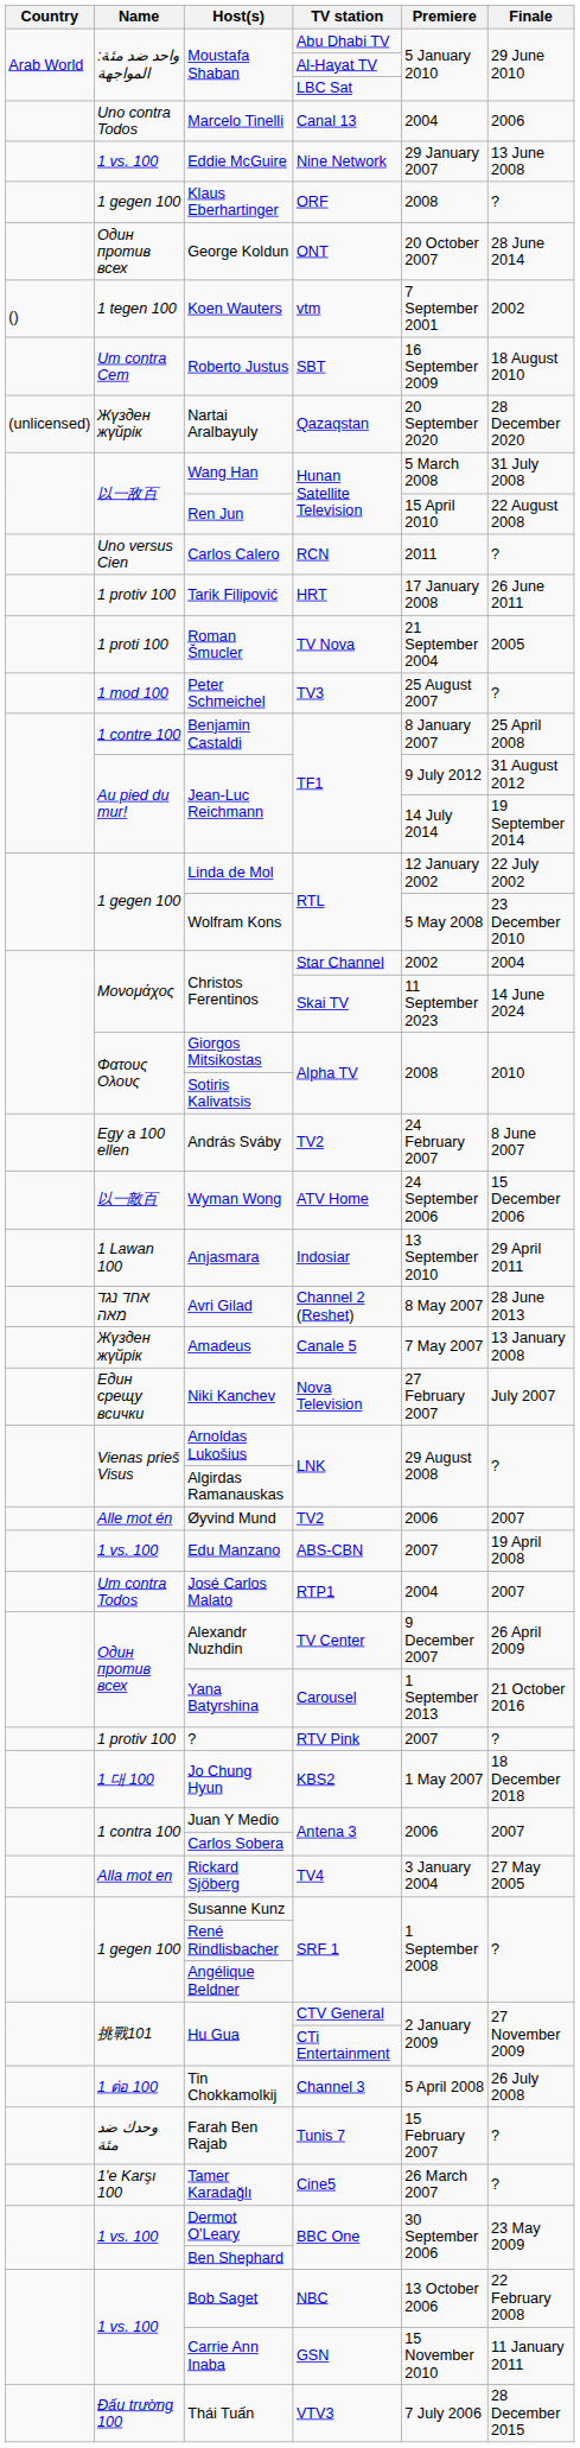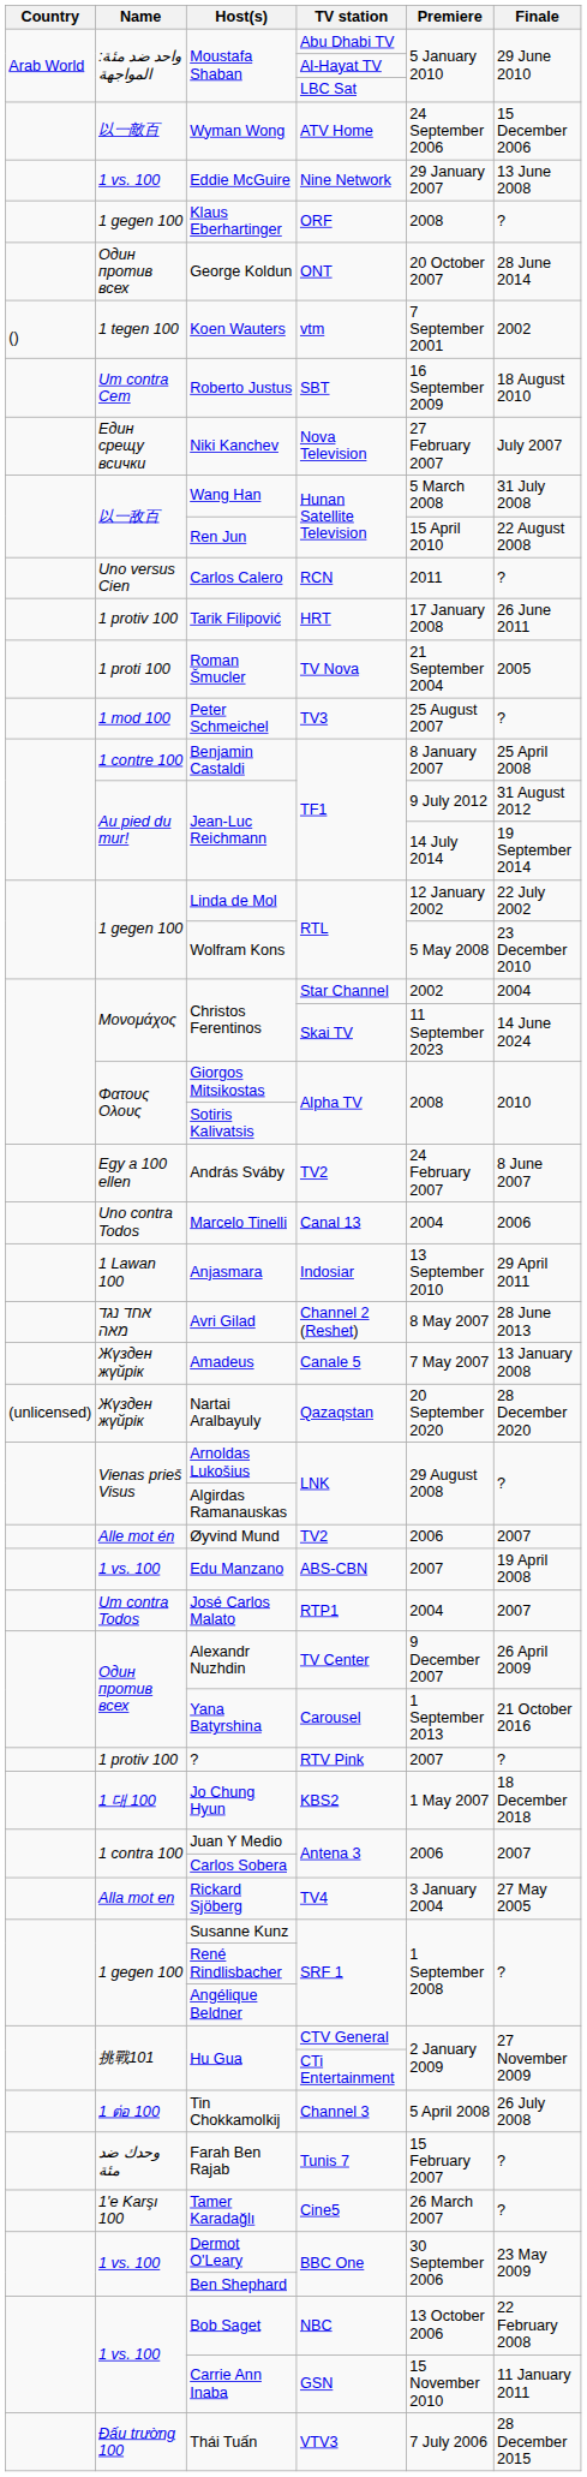rows swapped: Marcelo Tinelli <-> Wyman Wong
rows swapped: Niki Kanchev <-> Nartai Aralbayuly
